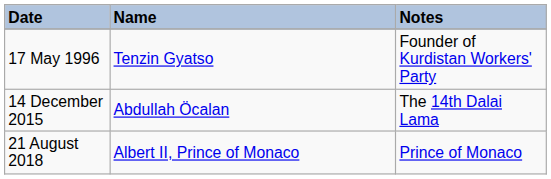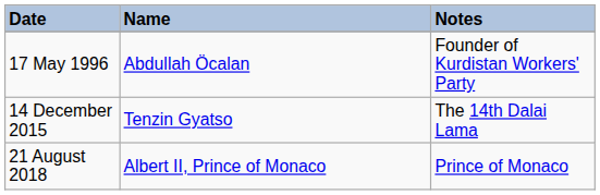17 May 1996 | Name: Tenzin Gyatso -> Abdullah Öcalan
14 December 2015 | Name: Abdullah Öcalan -> Tenzin Gyatso
